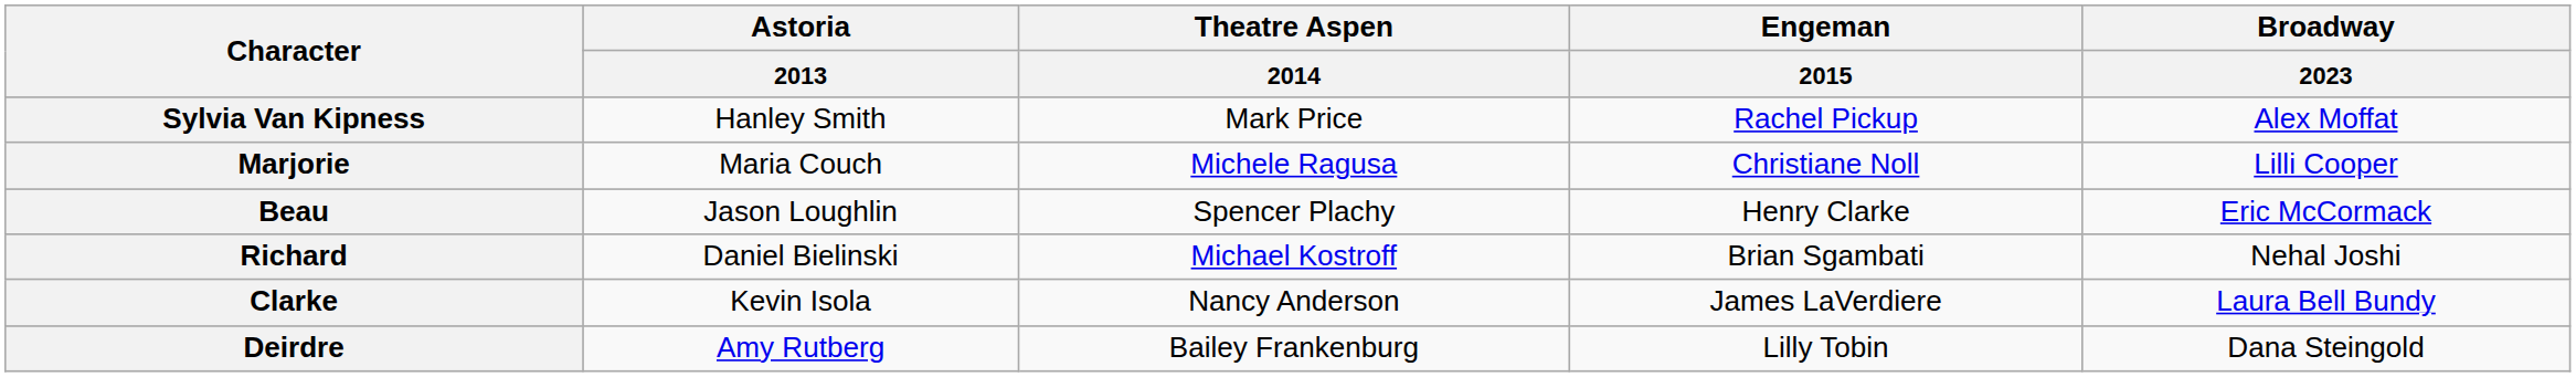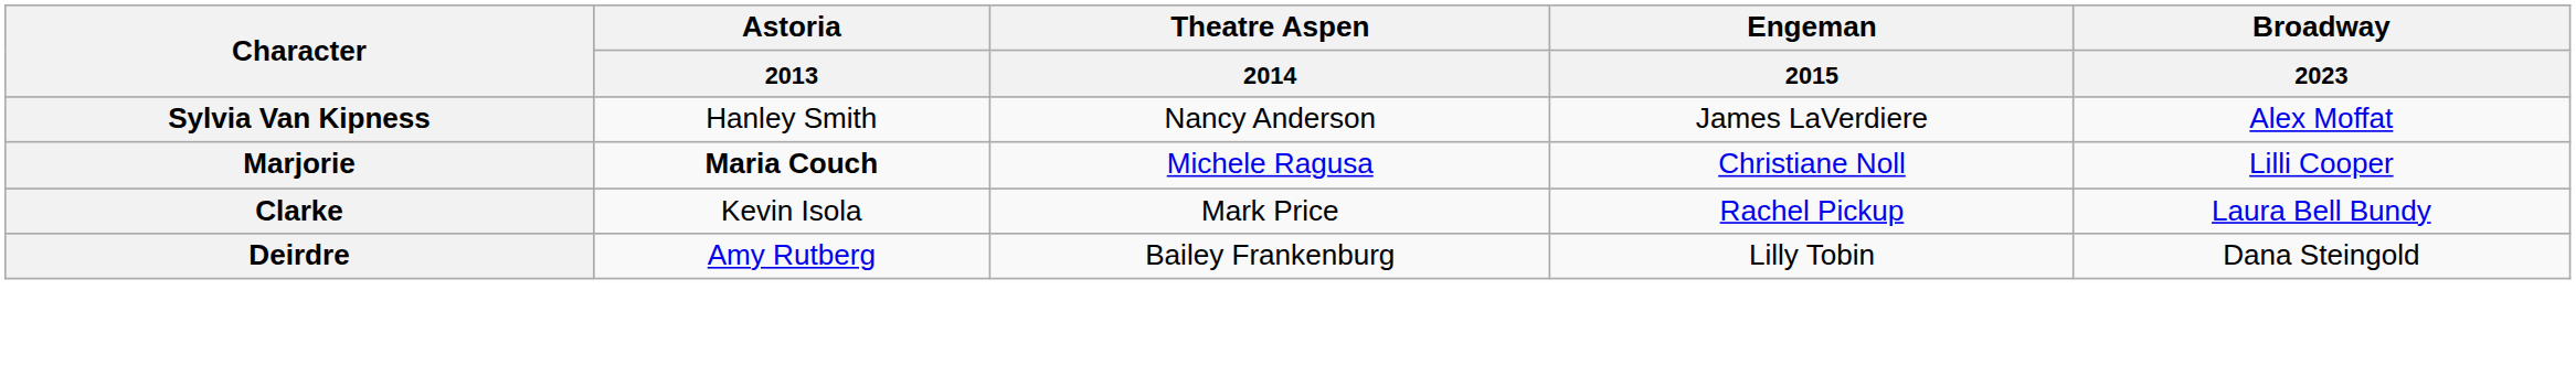Sylvia Van Kipness | Theatre Aspen / 2014: Mark Price -> Nancy Anderson
Sylvia Van Kipness | Engeman / 2015: Rachel Pickup -> James LaVerdiere
Marjorie | Astoria / 2013: normal -> bold
- row: Beau | Jason Loughlin | Spencer Plachy | Henry Clarke | Eric McCormack
- row: Richard | Daniel Bielinski | Michael Kostroff | Brian Sgambati | Nehal Joshi
Clarke | Theatre Aspen / 2014: Nancy Anderson -> Mark Price
Clarke | Engeman / 2015: James LaVerdiere -> Rachel Pickup
